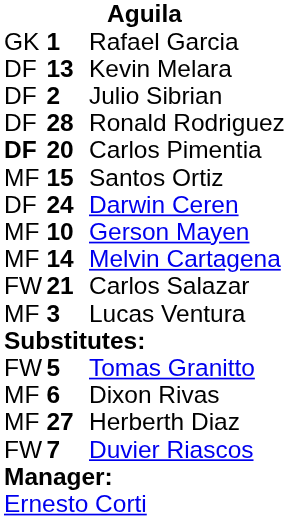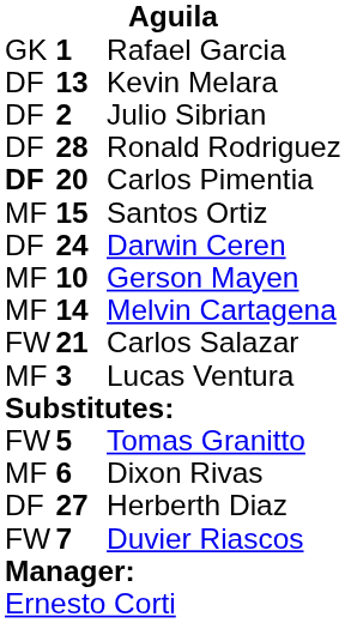Herberth Diaz | column 1: MF -> DF
